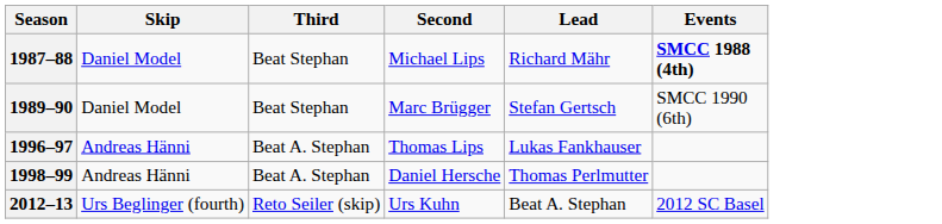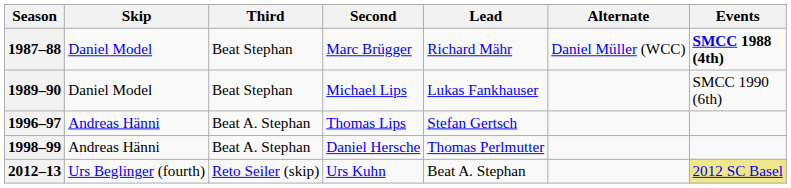+ column: Alternate | Daniel Müller (WCC)
1987–88 | Second: Michael Lips -> Marc Brügger
1989–90 | Second: Marc Brügger -> Michael Lips
1989–90 | Lead: Stefan Gertsch -> Lukas Fankhauser
1996–97 | Lead: Lukas Fankhauser -> Stefan Gertsch
2012–13 | Events: no background -> khaki background
